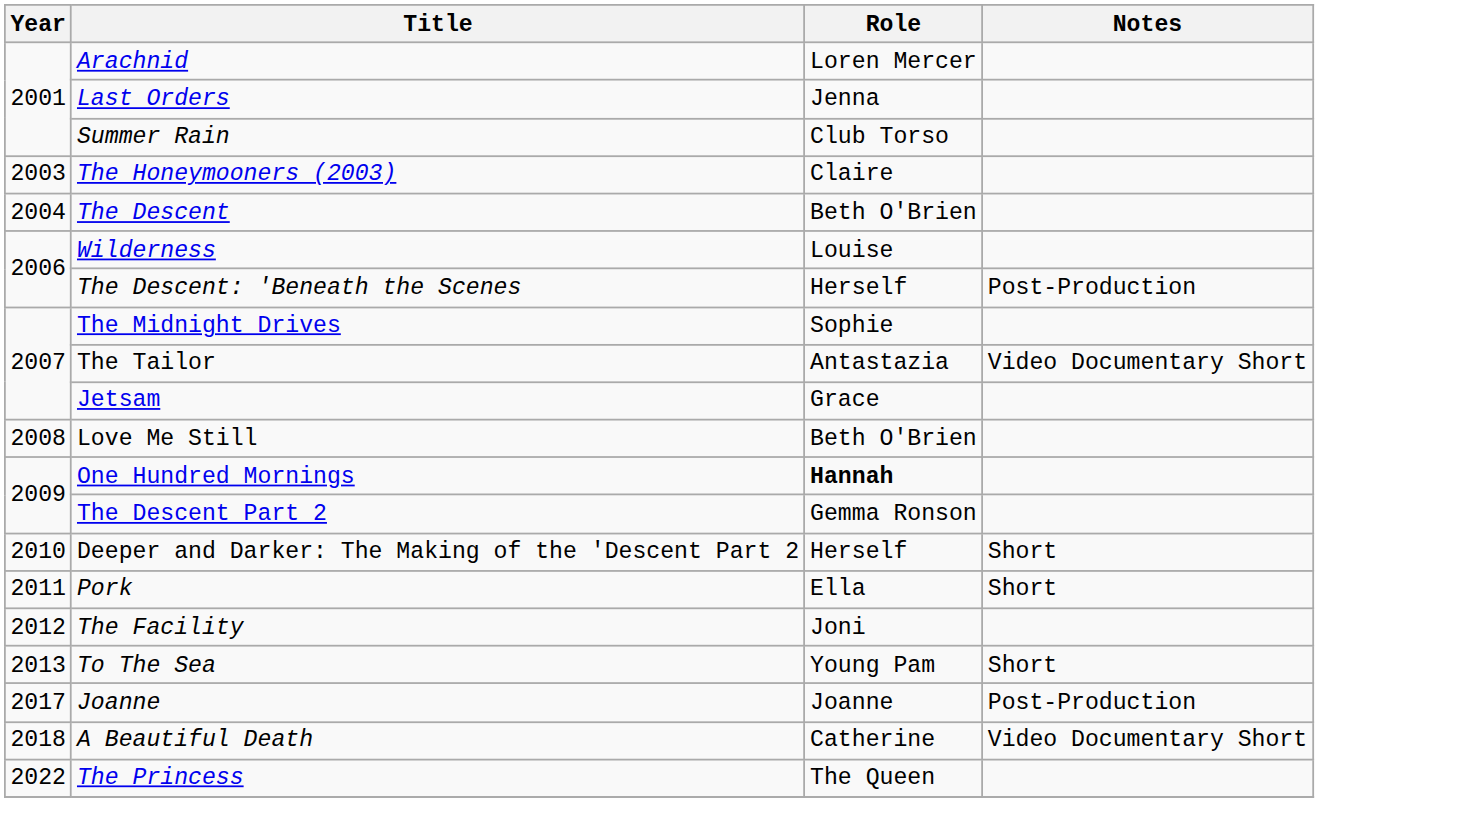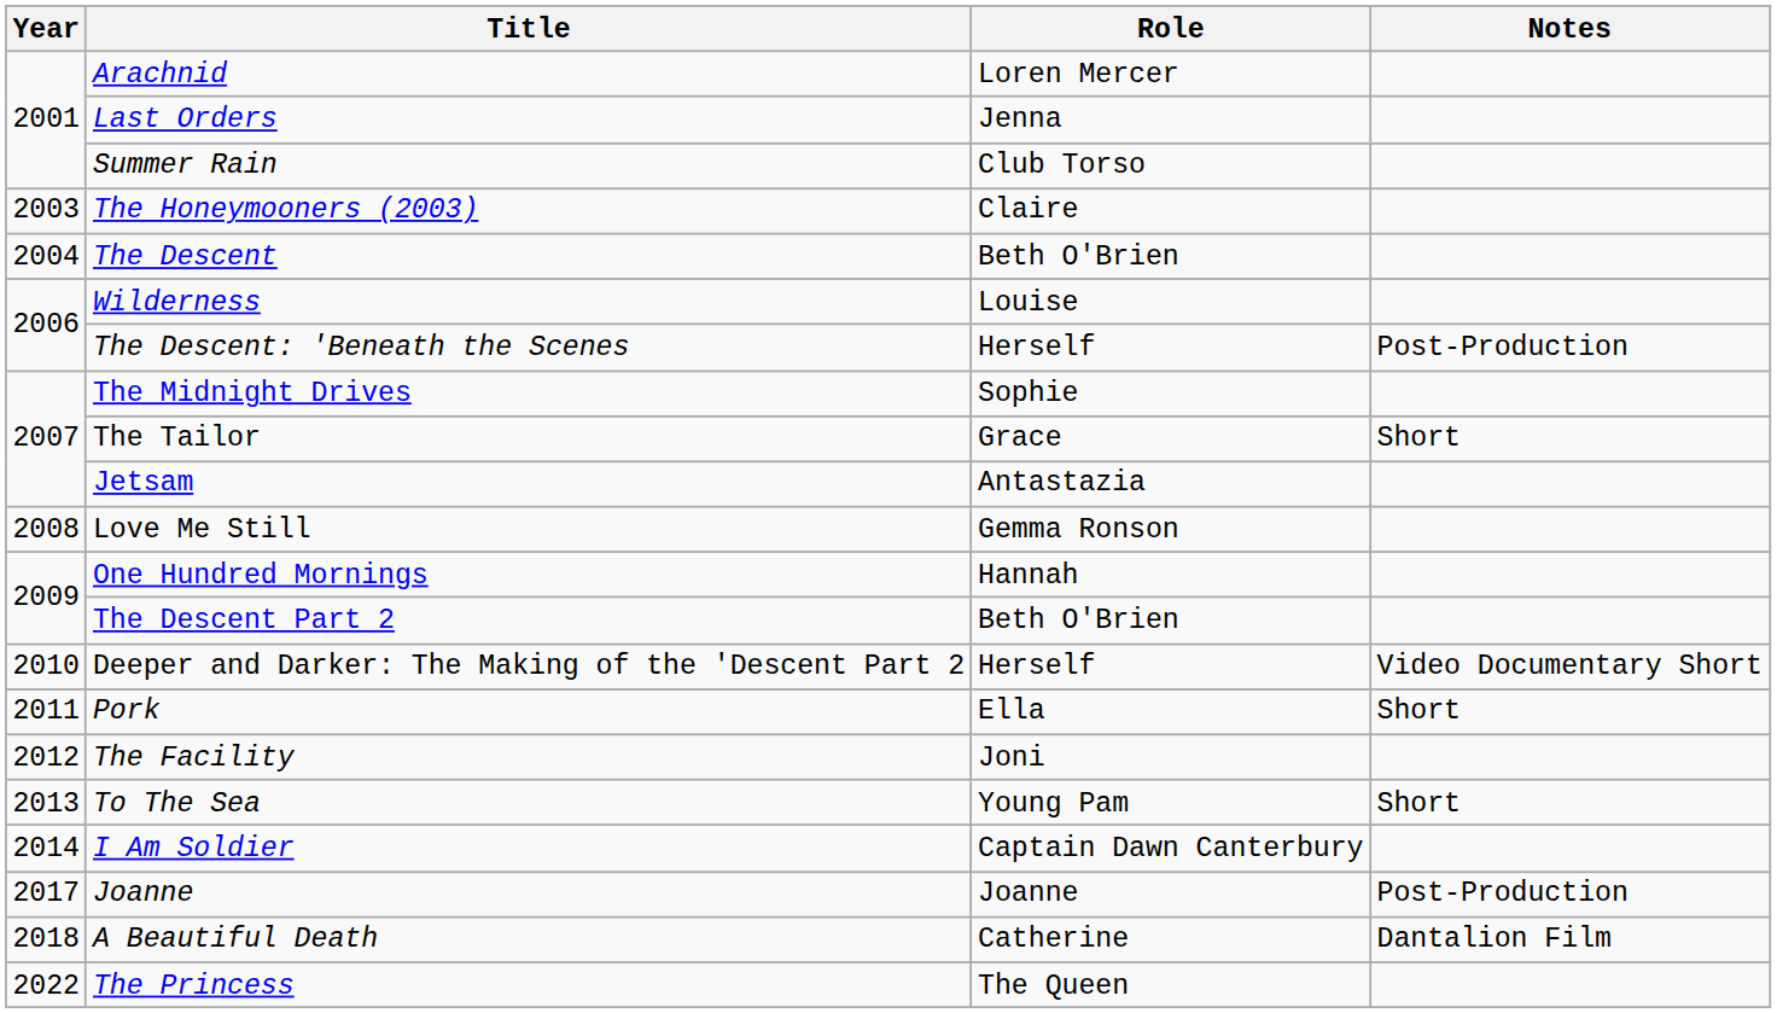The Tailor | Role: Antastazia -> Grace
The Tailor | Notes: Video Documentary Short -> Short
Jetsam | Role: Grace -> Antastazia
Love Me Still | Role: Beth O'Brien -> Gemma Ronson
One Hundred Mornings | Role: bold -> normal
The Descent Part 2 | Role: Gemma Ronson -> Beth O'Brien
Deeper and Darker: The Making of the 'Descent Part 2 | Notes: Short -> Video Documentary Short
+ row: 2014 | I Am Soldier | Captain Dawn Canterbury
A Beautiful Death | Notes: Video Documentary Short -> Dantalion Film
